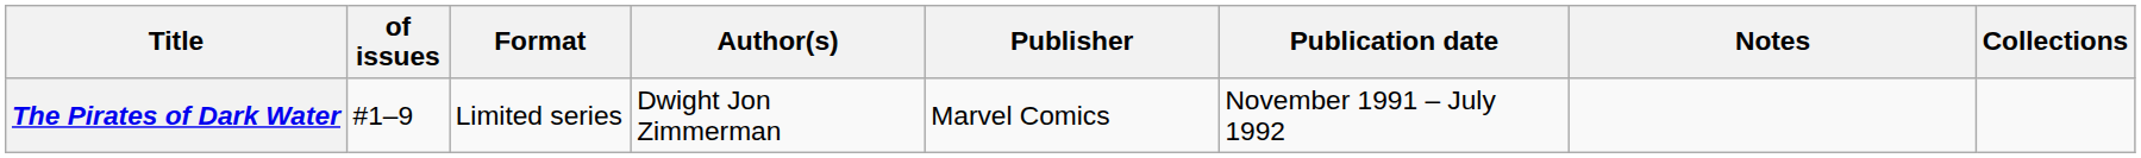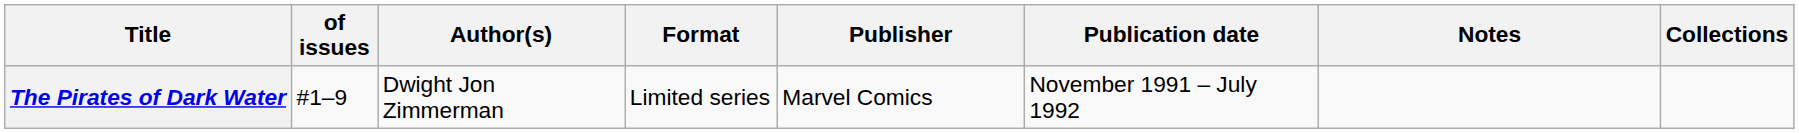columns swapped: Format <-> Author(s)
